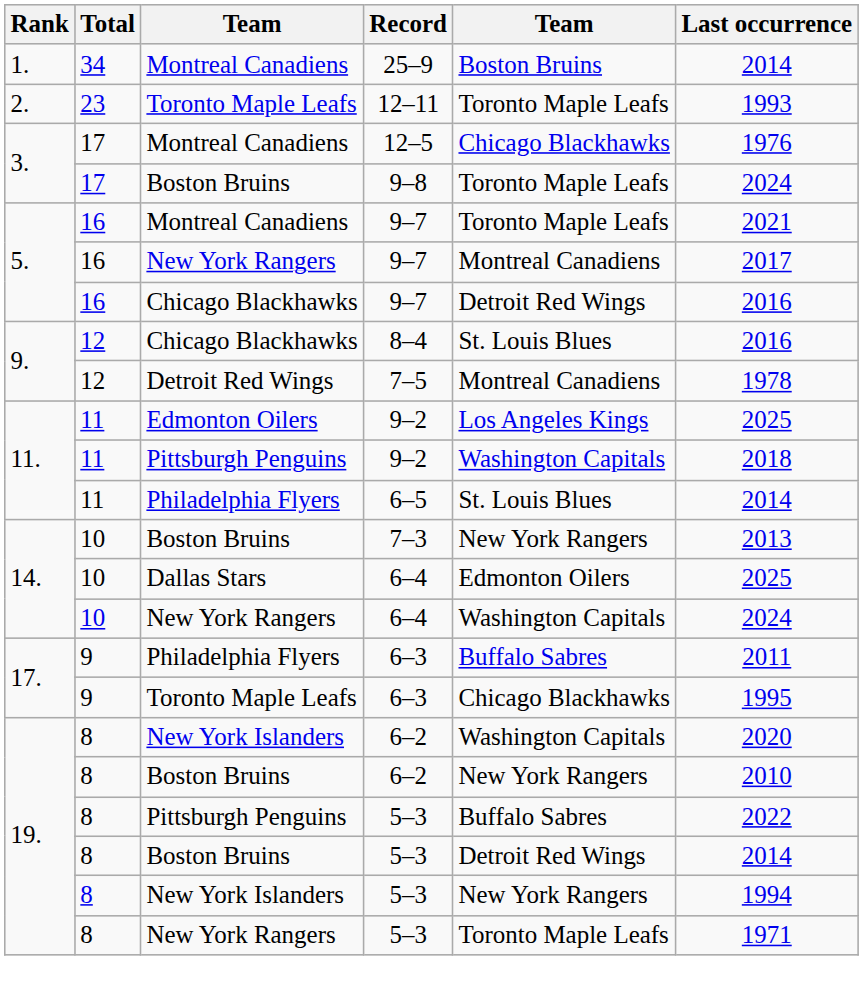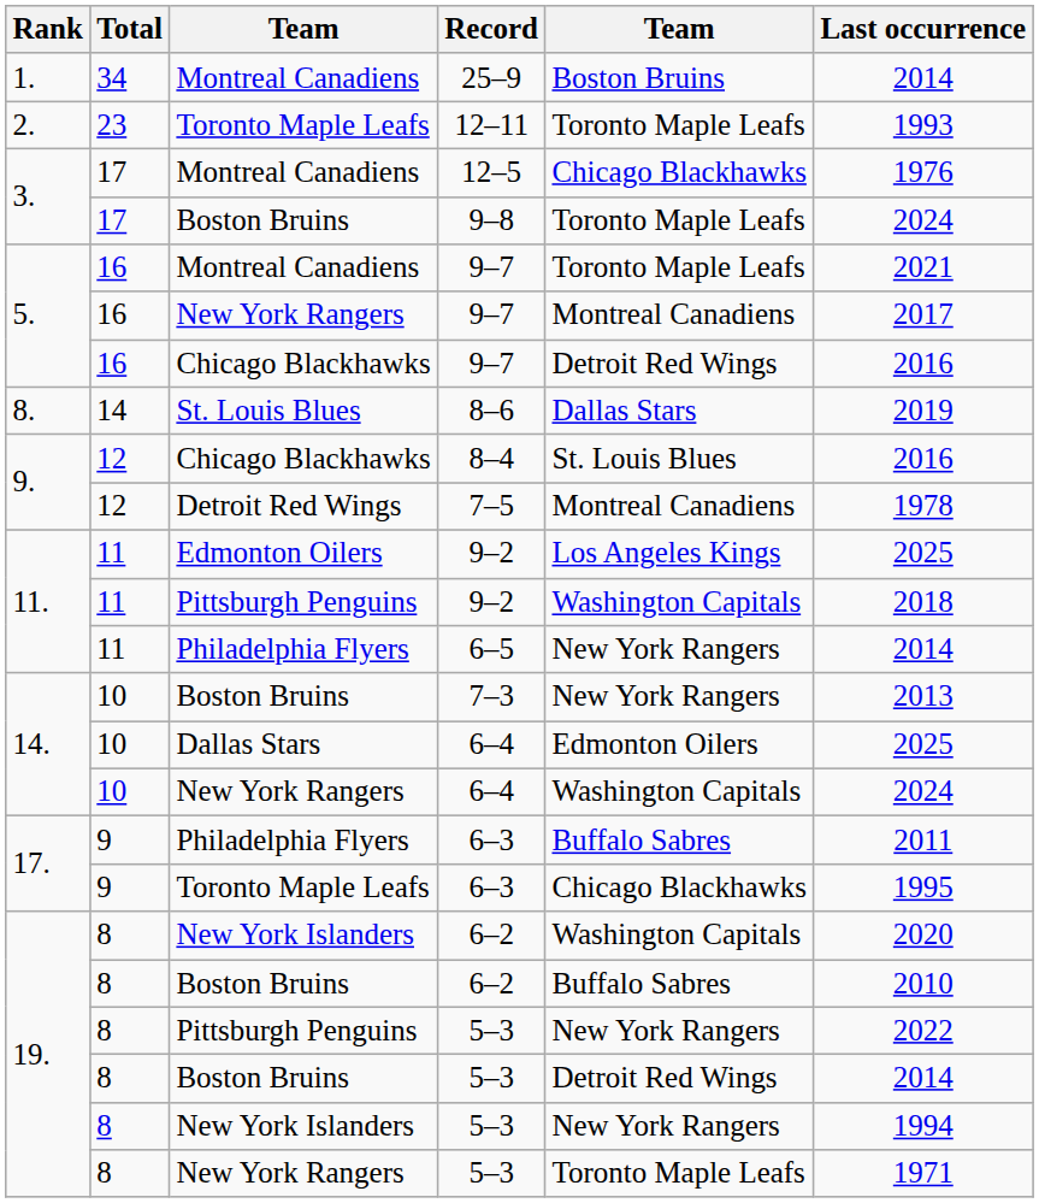+ row: 8. | 14 | St. Louis Blues | 8–6 | Dallas Stars | 2019
6–5 | column 5: St. Louis Blues -> New York Rangers
Boston Bruins / 6–2 | column 5: New York Rangers -> Buffalo Sabres
Pittsburgh Penguins / 5–3 | column 5: Buffalo Sabres -> New York Rangers
